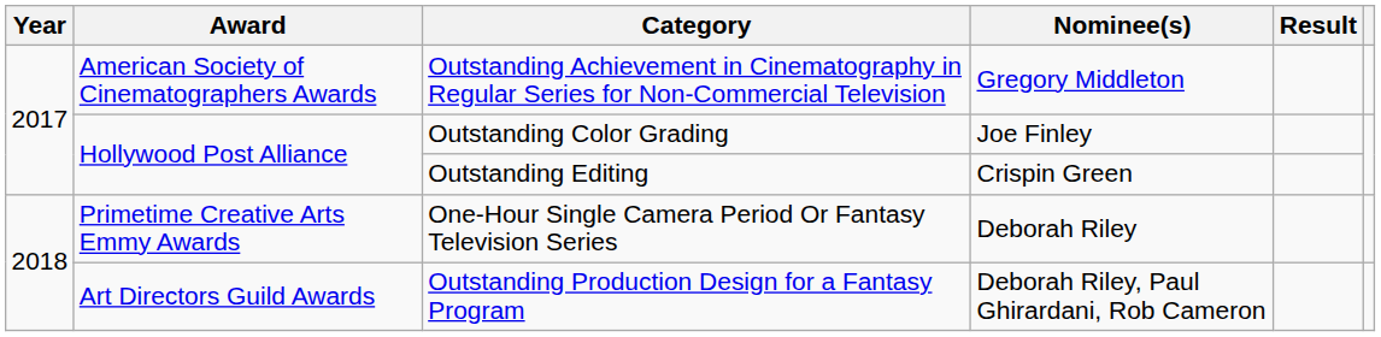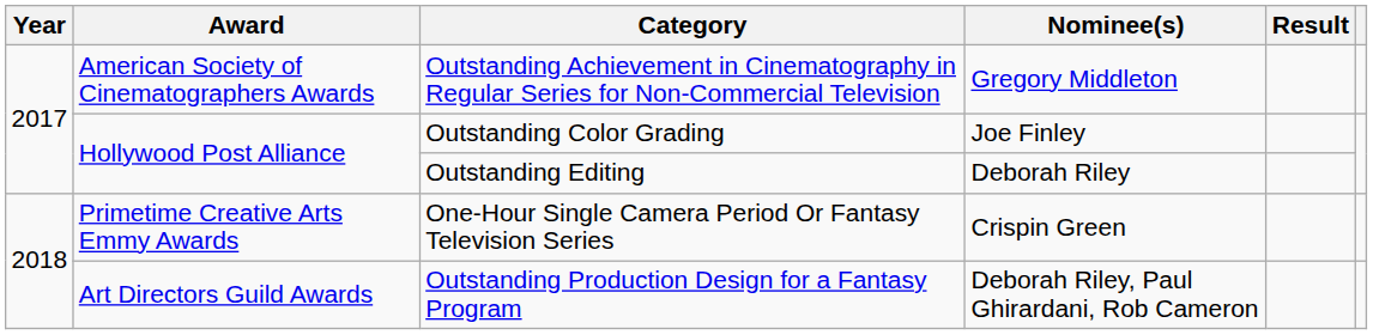Outstanding Editing | Nominee(s): Crispin Green -> Deborah Riley
One-Hour Single Camera Period Or Fantasy Television Series | Nominee(s): Deborah Riley -> Crispin Green
